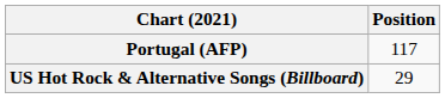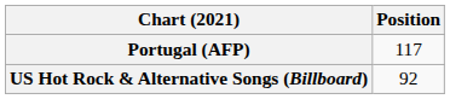US Hot Rock & Alternative Songs (Billboard) | Position: 29 -> 92
